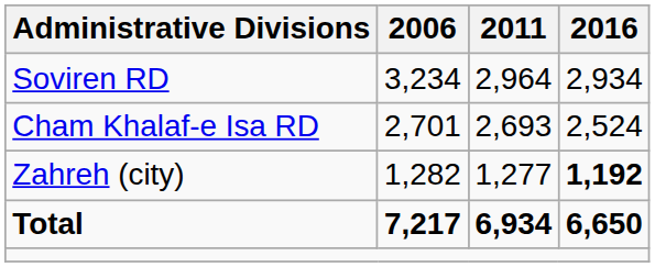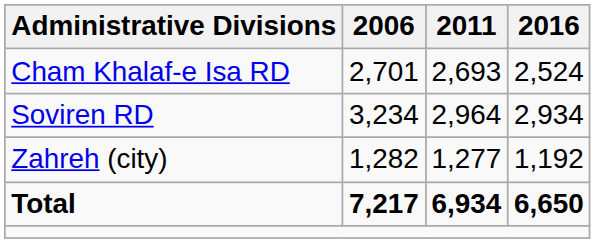rows swapped: Cham Khalaf-e Isa RD <-> Soviren RD
Zahreh (city) | 2016: bold -> normal
